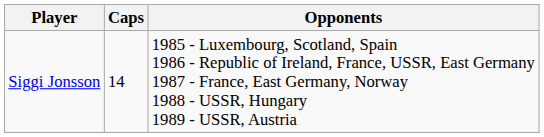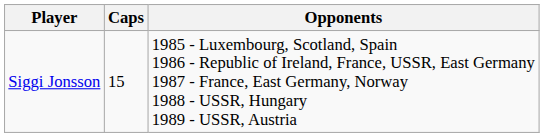Siggi Jonsson | Caps: 14 -> 15
